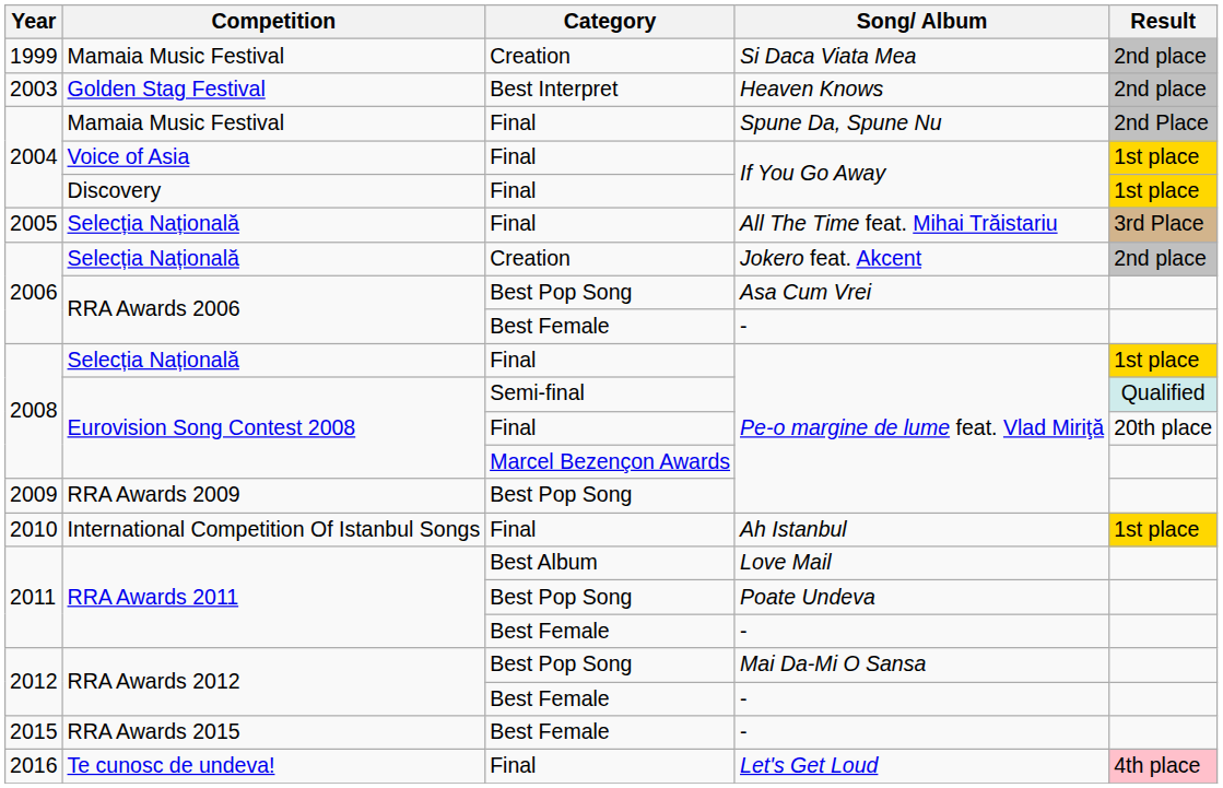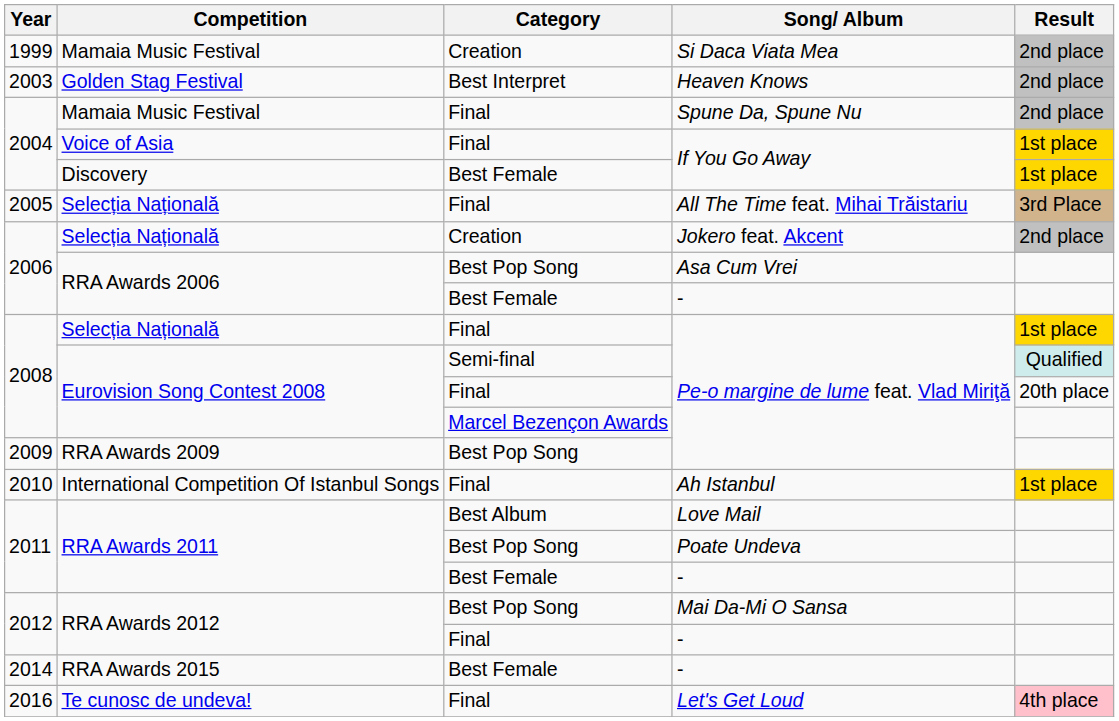Spune Da, Spune Nu | Result: 2nd Place -> 2nd place
Discovery / If You Go Away | Category: Final -> Best Female
RRA Awards 2012 / - | Category: Best Female -> Final
RRA Awards 2015 / - | Year: 2015 -> 2014
